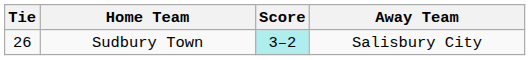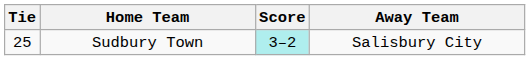Sudbury Town | Tie: 26 -> 25
